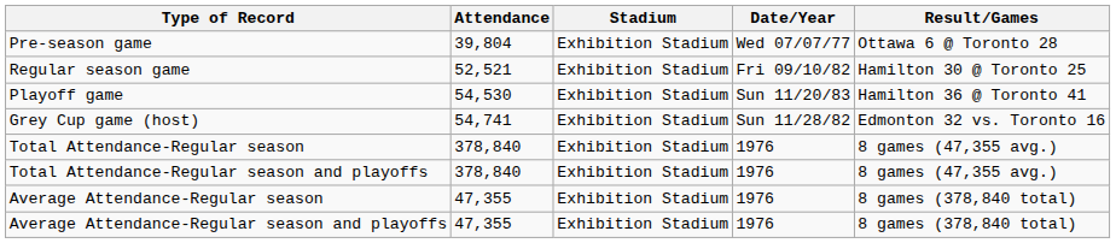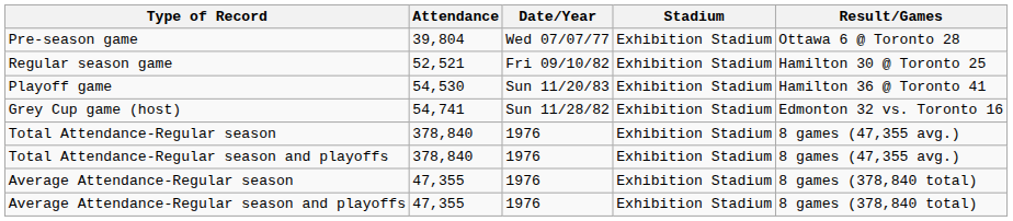columns swapped: Date/Year <-> Stadium
